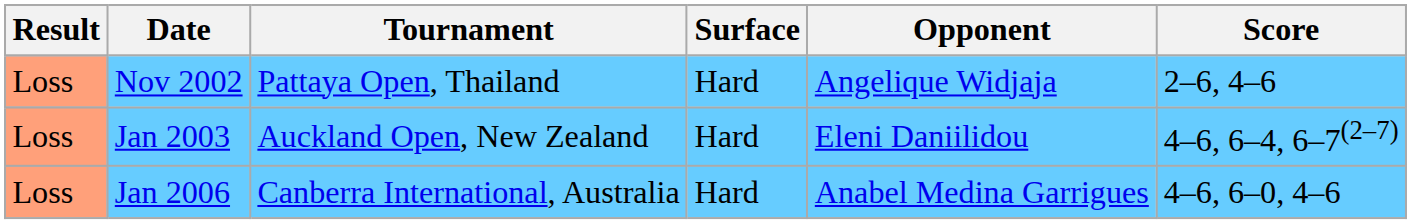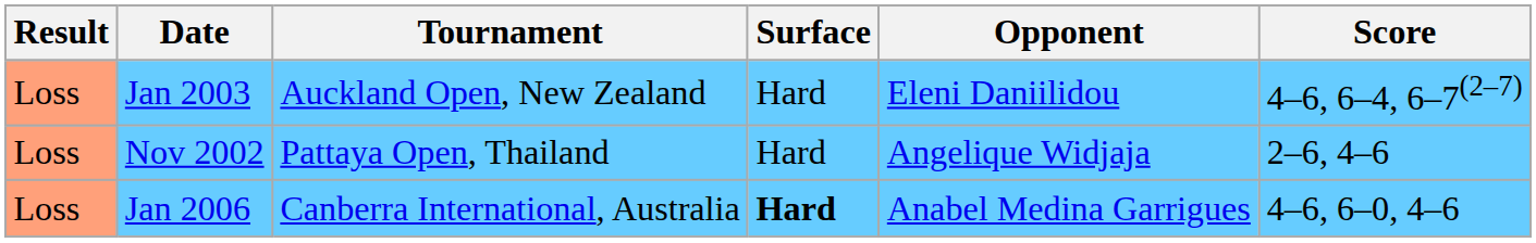rows swapped: Nov 2002 <-> Jan 2003
Jan 2006 | Surface: normal -> bold
